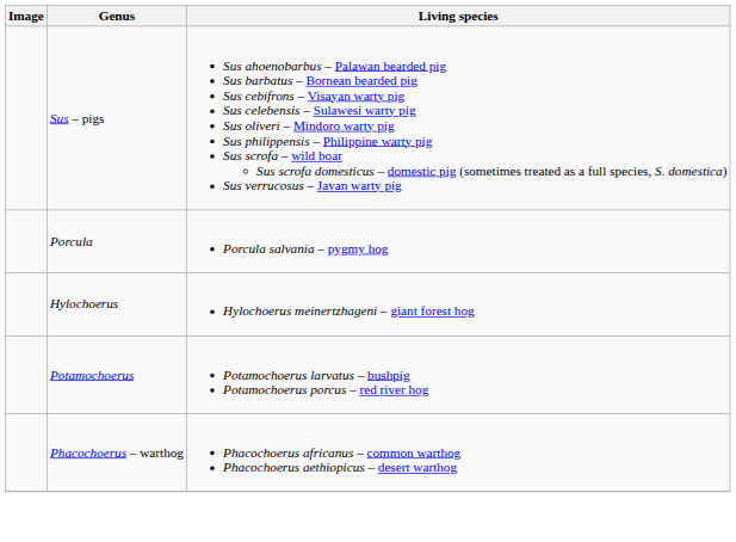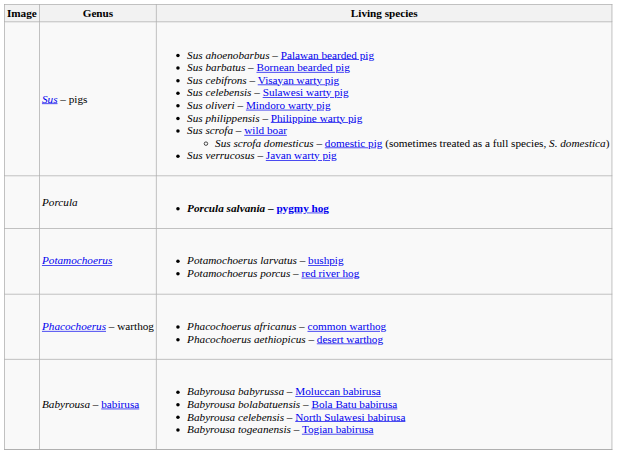Porcula | Living species: normal -> bold
- row: Hylochoerus | Hylochoerus meinertzhageni – giant forest hog
+ row: Babyrousa – babirusa | Babyrousa babyrussa – Moluccan babirusa Babyrousa bolabatuensis – Bola Batu babirusa Babyrousa celebensis – North Sulawesi babirusa Babyrousa togeanensis – Togian babirusa
